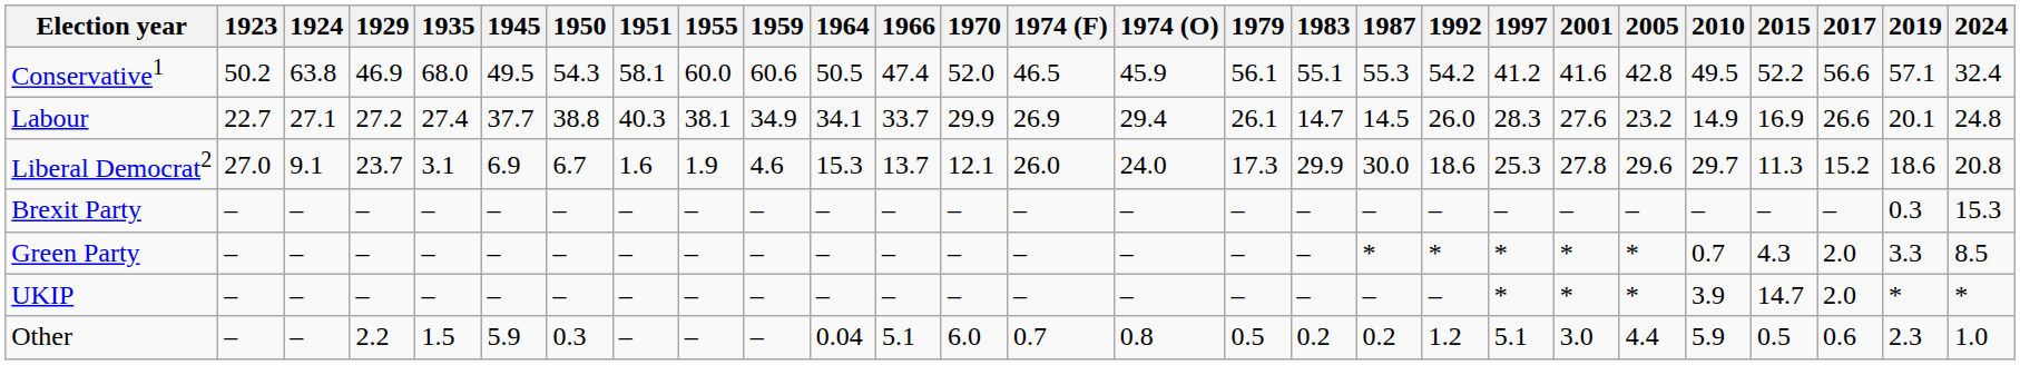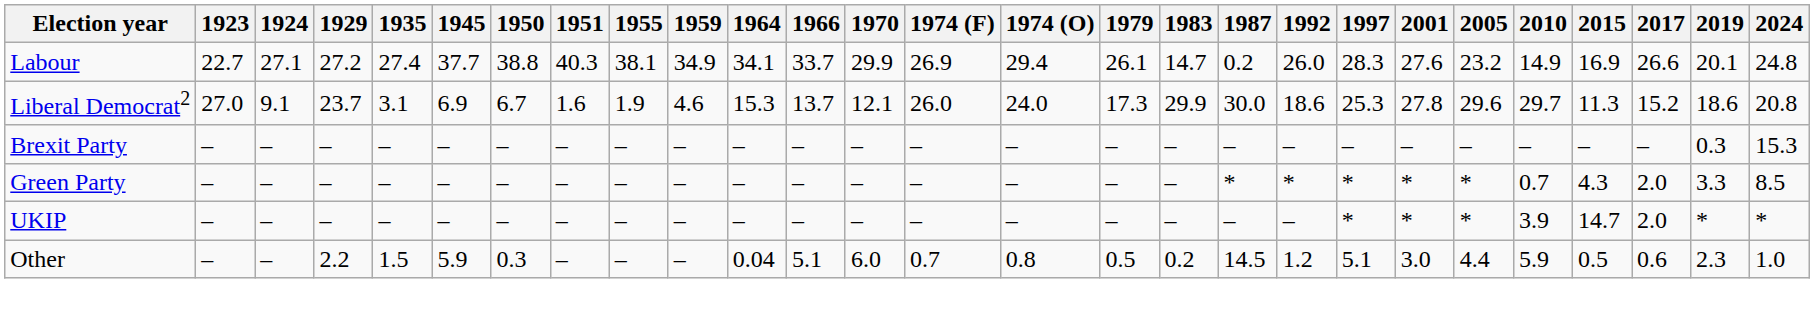- row: Conservative1 | 50.2 | 63.8 | 46.9 | 68.0 | 49.5 | 54.3 | 58.1 | 60.0 | 60.6 | 50.5 | 47.4 | 52.0 | 46.5 | 45.9 | 56.1 | 55.1 | 55.3 | 54.2 | 41.2 | 41.6 | 42.8 | 49.5 | 52.2 | 56.6 | 57.1 | 32.4
Labour | 1987: 14.5 -> 0.2
Other | 1987: 0.2 -> 14.5
